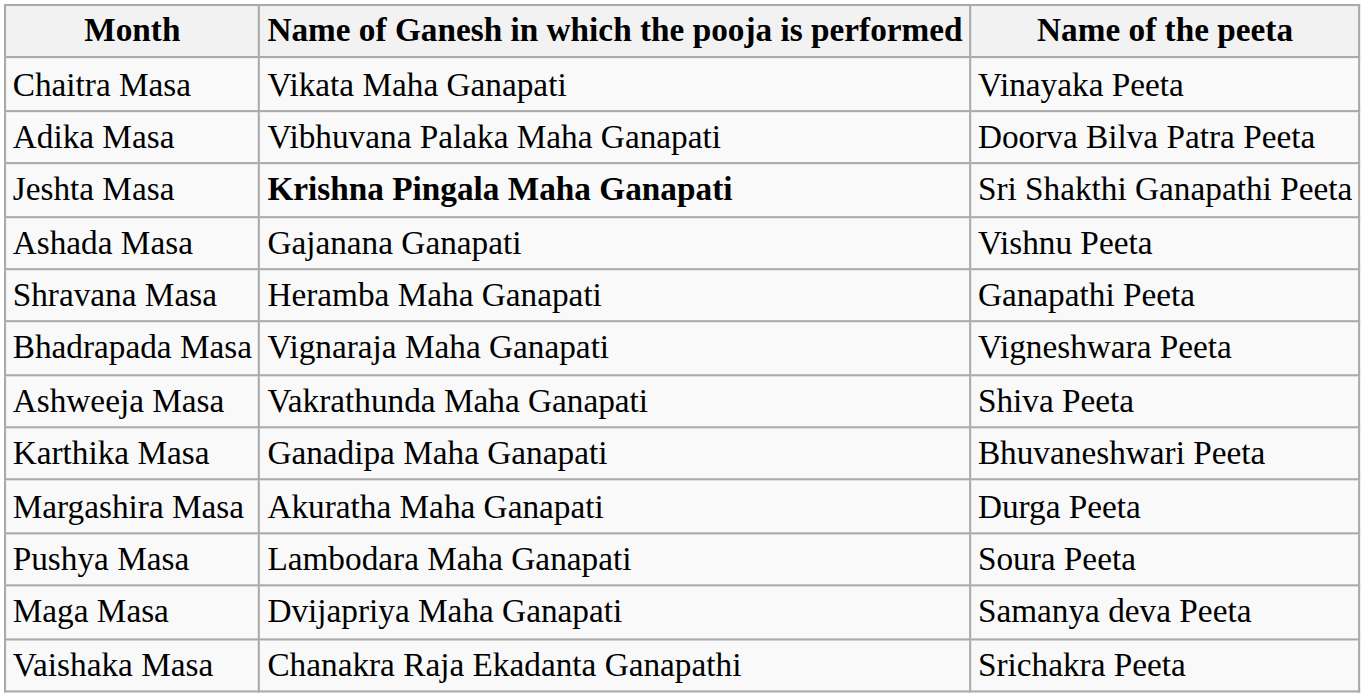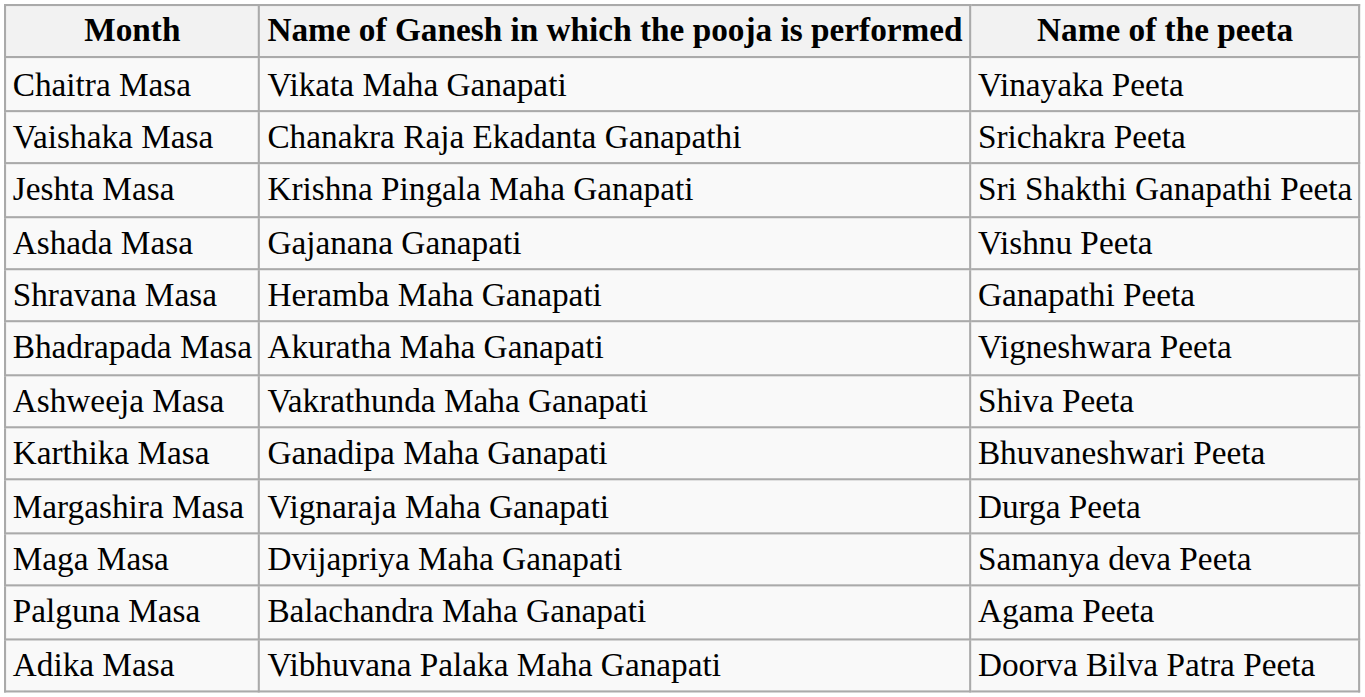rows swapped: Vaishaka Masa <-> Adika Masa
Jeshta Masa | Name of Ganesh in which the pooja is performed: bold -> normal
Bhadrapada Masa | Name of Ganesh in which the pooja is performed: Vignaraja Maha Ganapati -> Akuratha Maha Ganapati
Margashira Masa | Name of Ganesh in which the pooja is performed: Akuratha Maha Ganapati -> Vignaraja Maha Ganapati
- row: Pushya Masa | Lambodara Maha Ganapati | Soura Peeta
+ row: Palguna Masa | Balachandra Maha Ganapati | Agama Peeta
